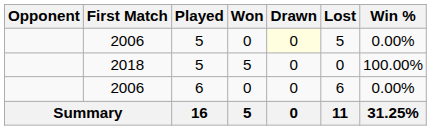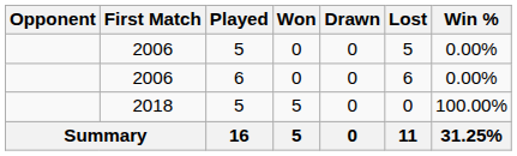2006 / 5 | Drawn: lightyellow background -> no background
rows swapped: 2018 <-> 2006 / 6
